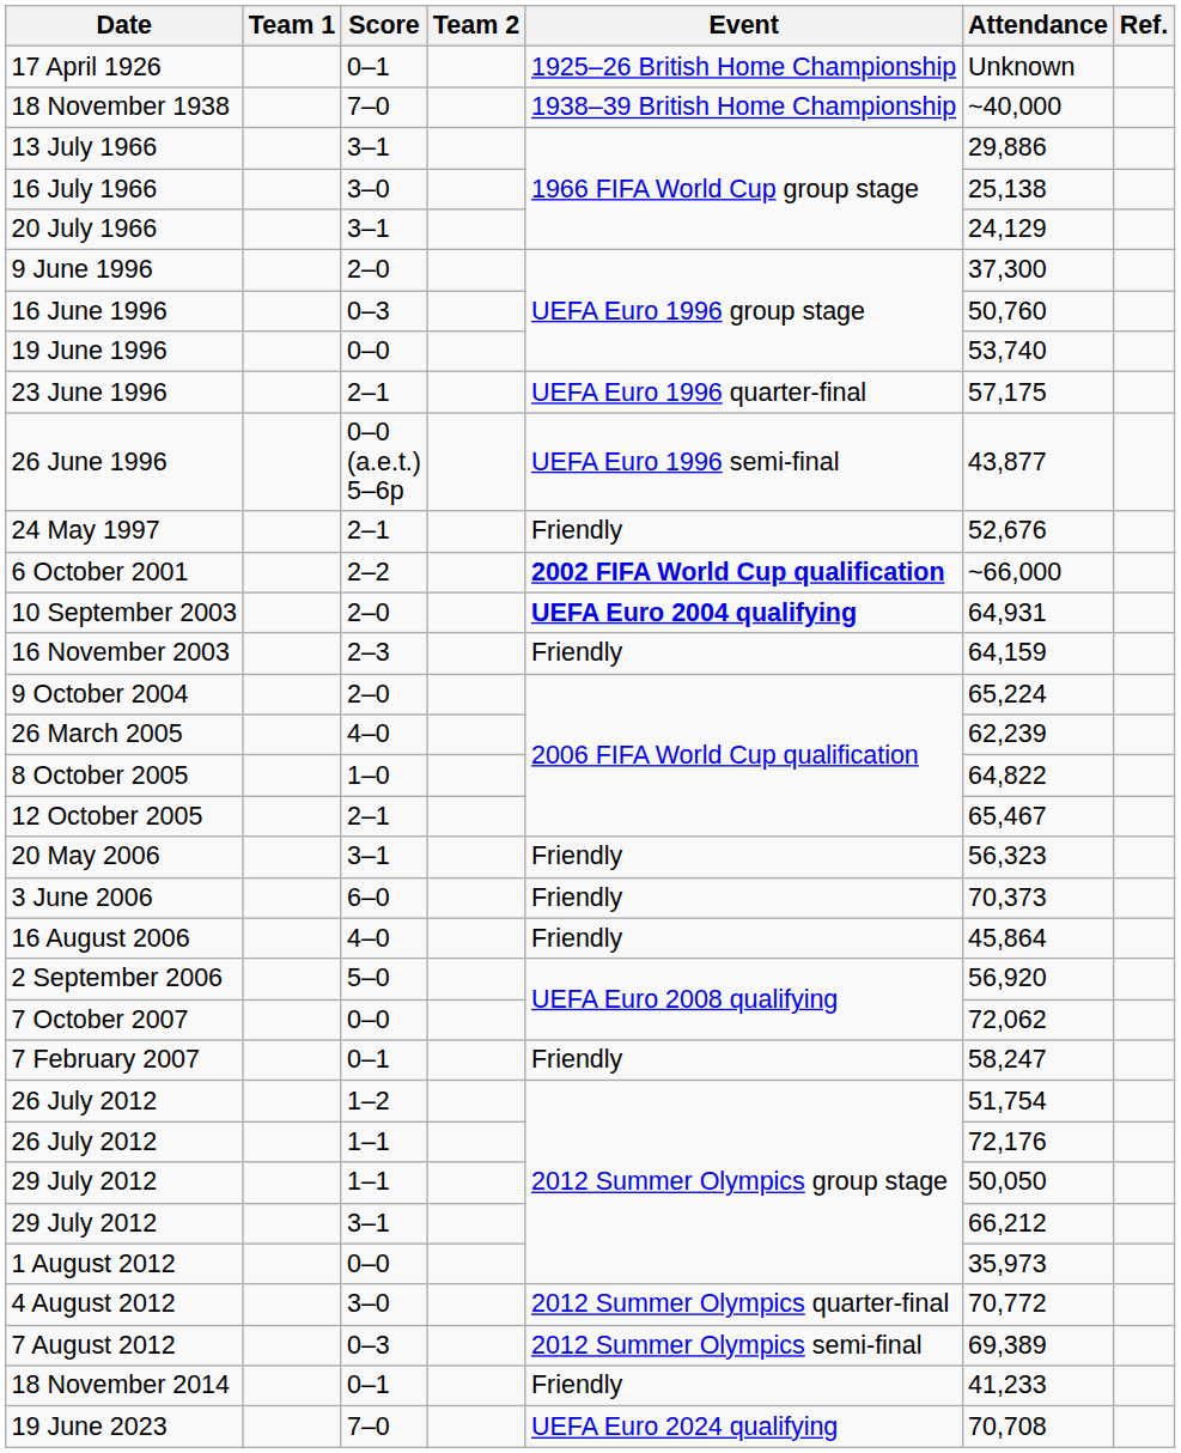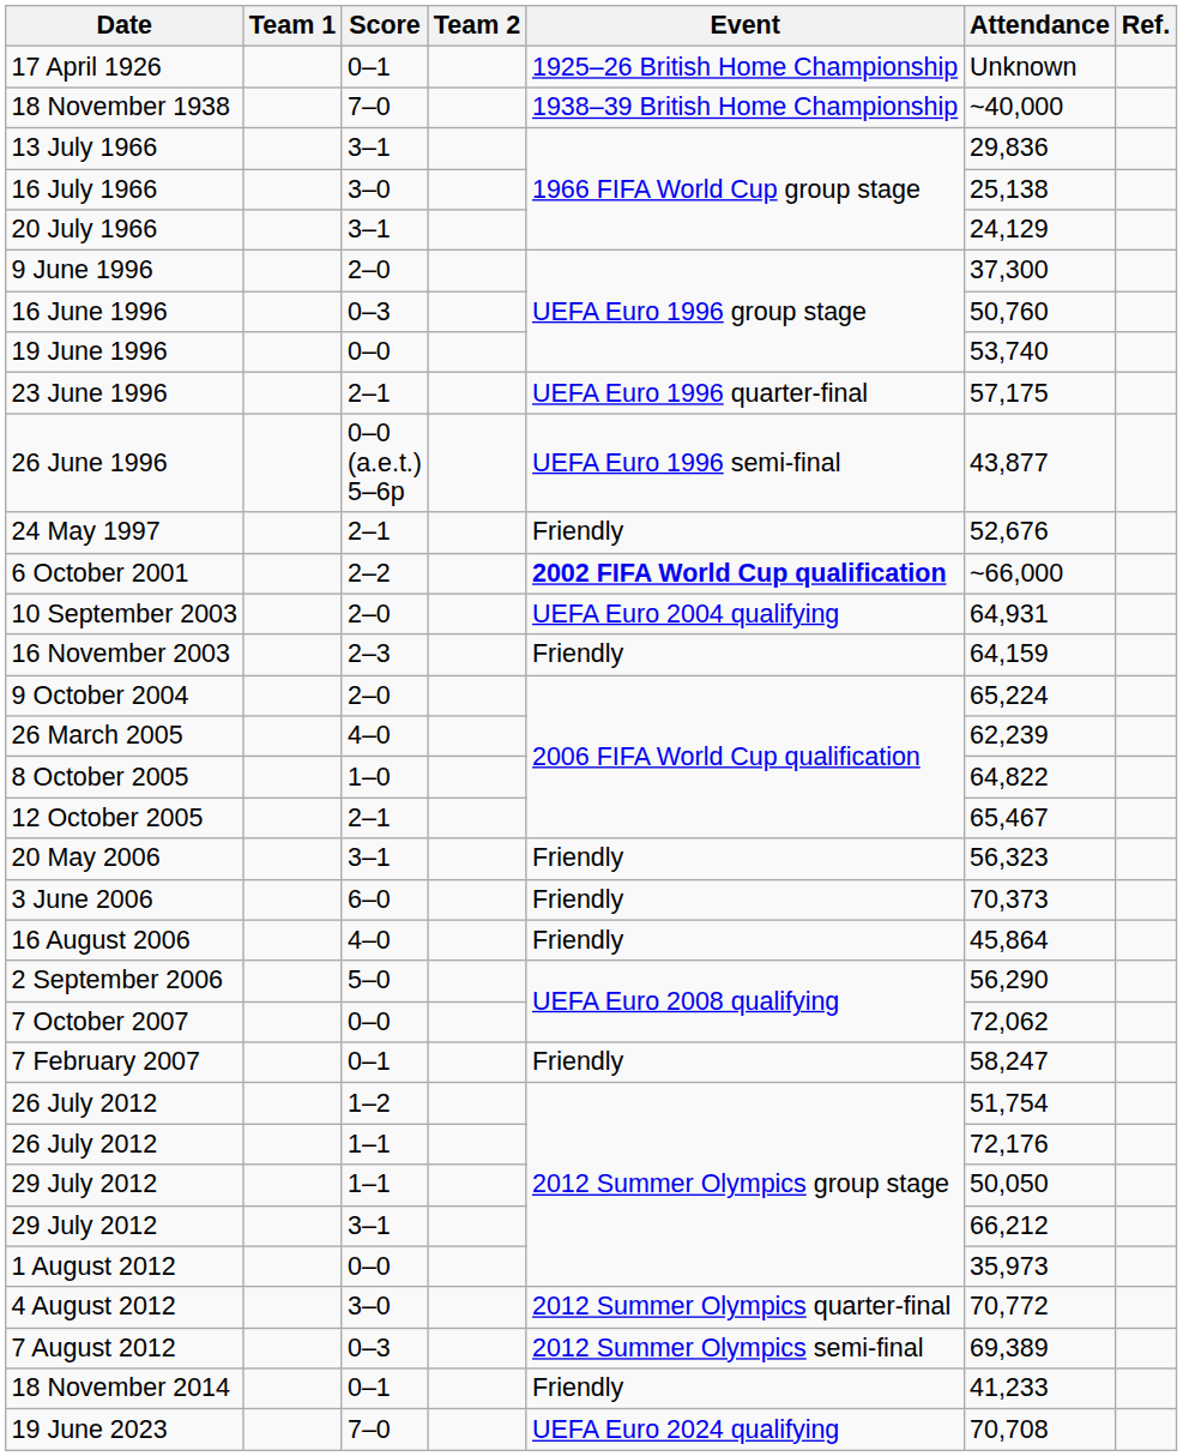13 July 1966 | Attendance: 29,886 -> 29,836
10 September 2003 | Event: bold -> normal
2 September 2006 | Attendance: 56,920 -> 56,290
